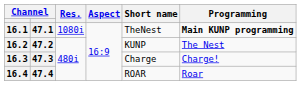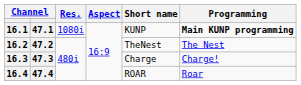16.1 | Short name: TheNest -> KUNP
16.2 | Short name: KUNP -> TheNest
